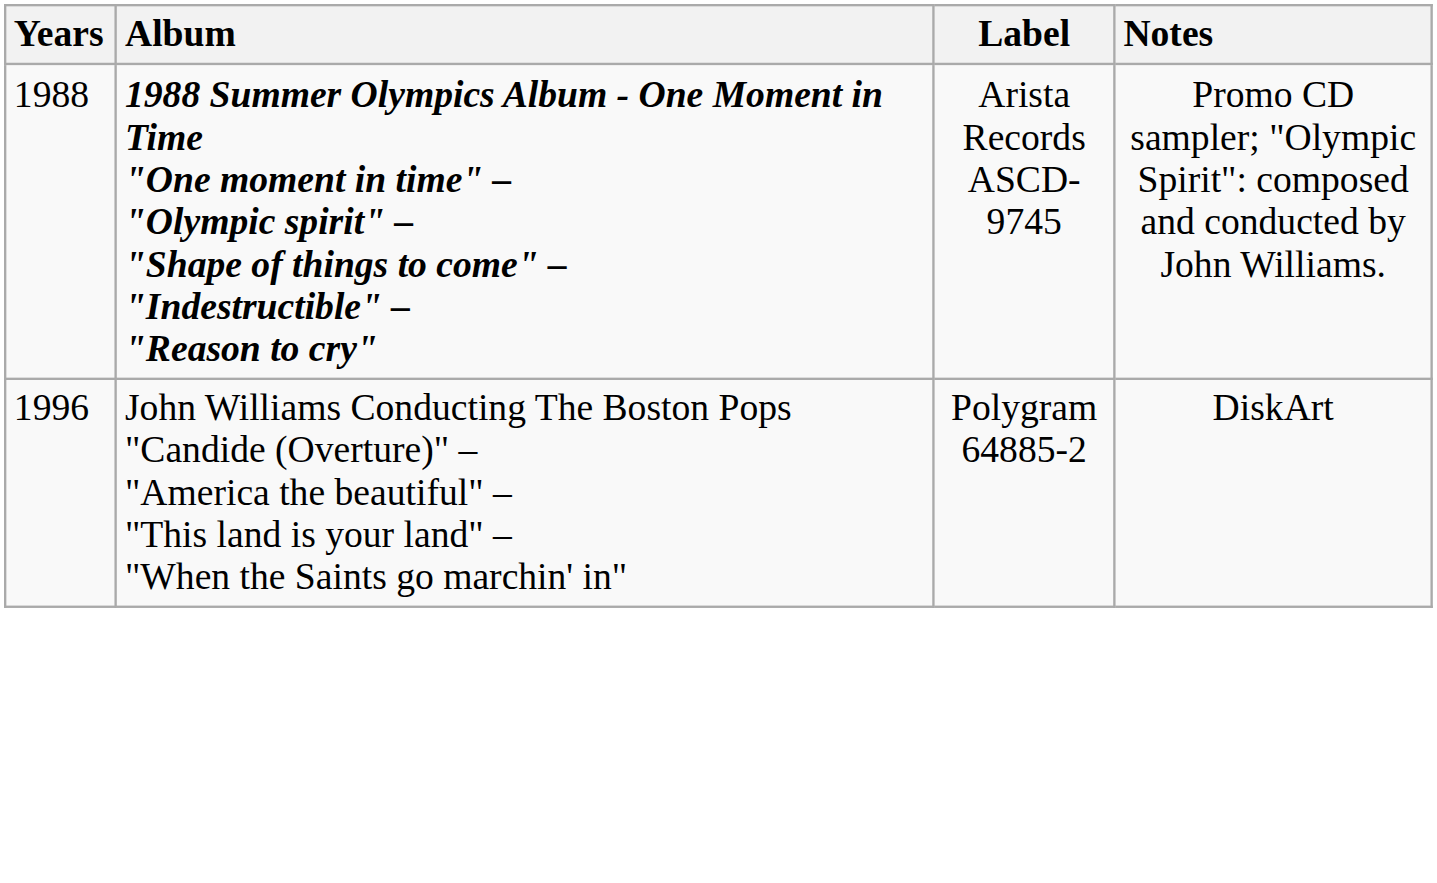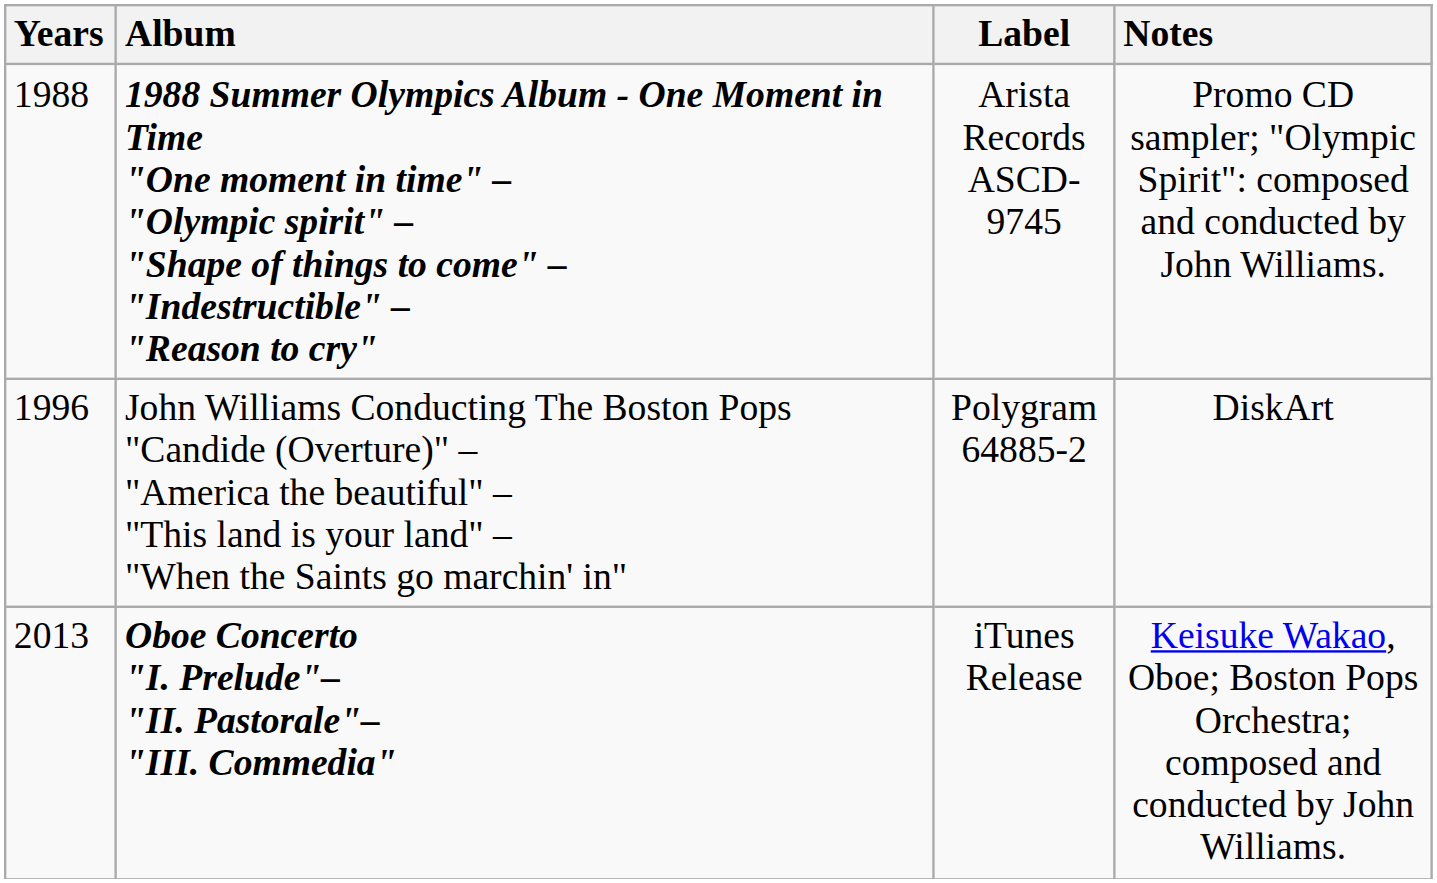+ row: 2013 | Oboe Concerto "I. Prelude"– "II. Pastorale"– "III. Commedia" | iTunes Release | Keisuke Wakao, Oboe; Boston Pops Orchestra; composed and conducted by John Williams.
